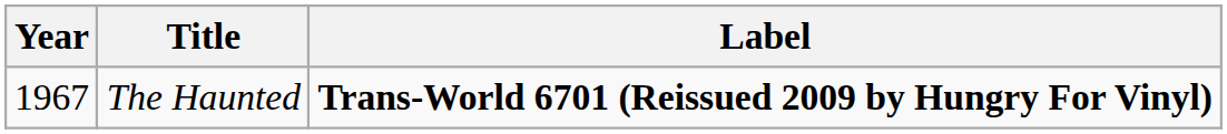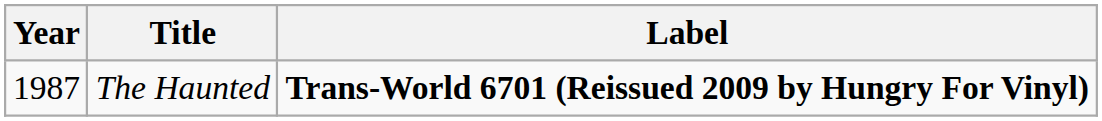The Haunted | Year: 1967 -> 1987
